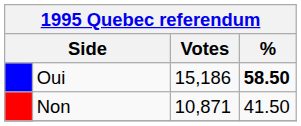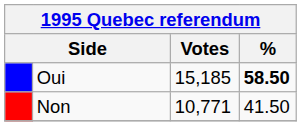Oui | Votes: 15,186 -> 15,185
Non | Votes: 10,871 -> 10,771
